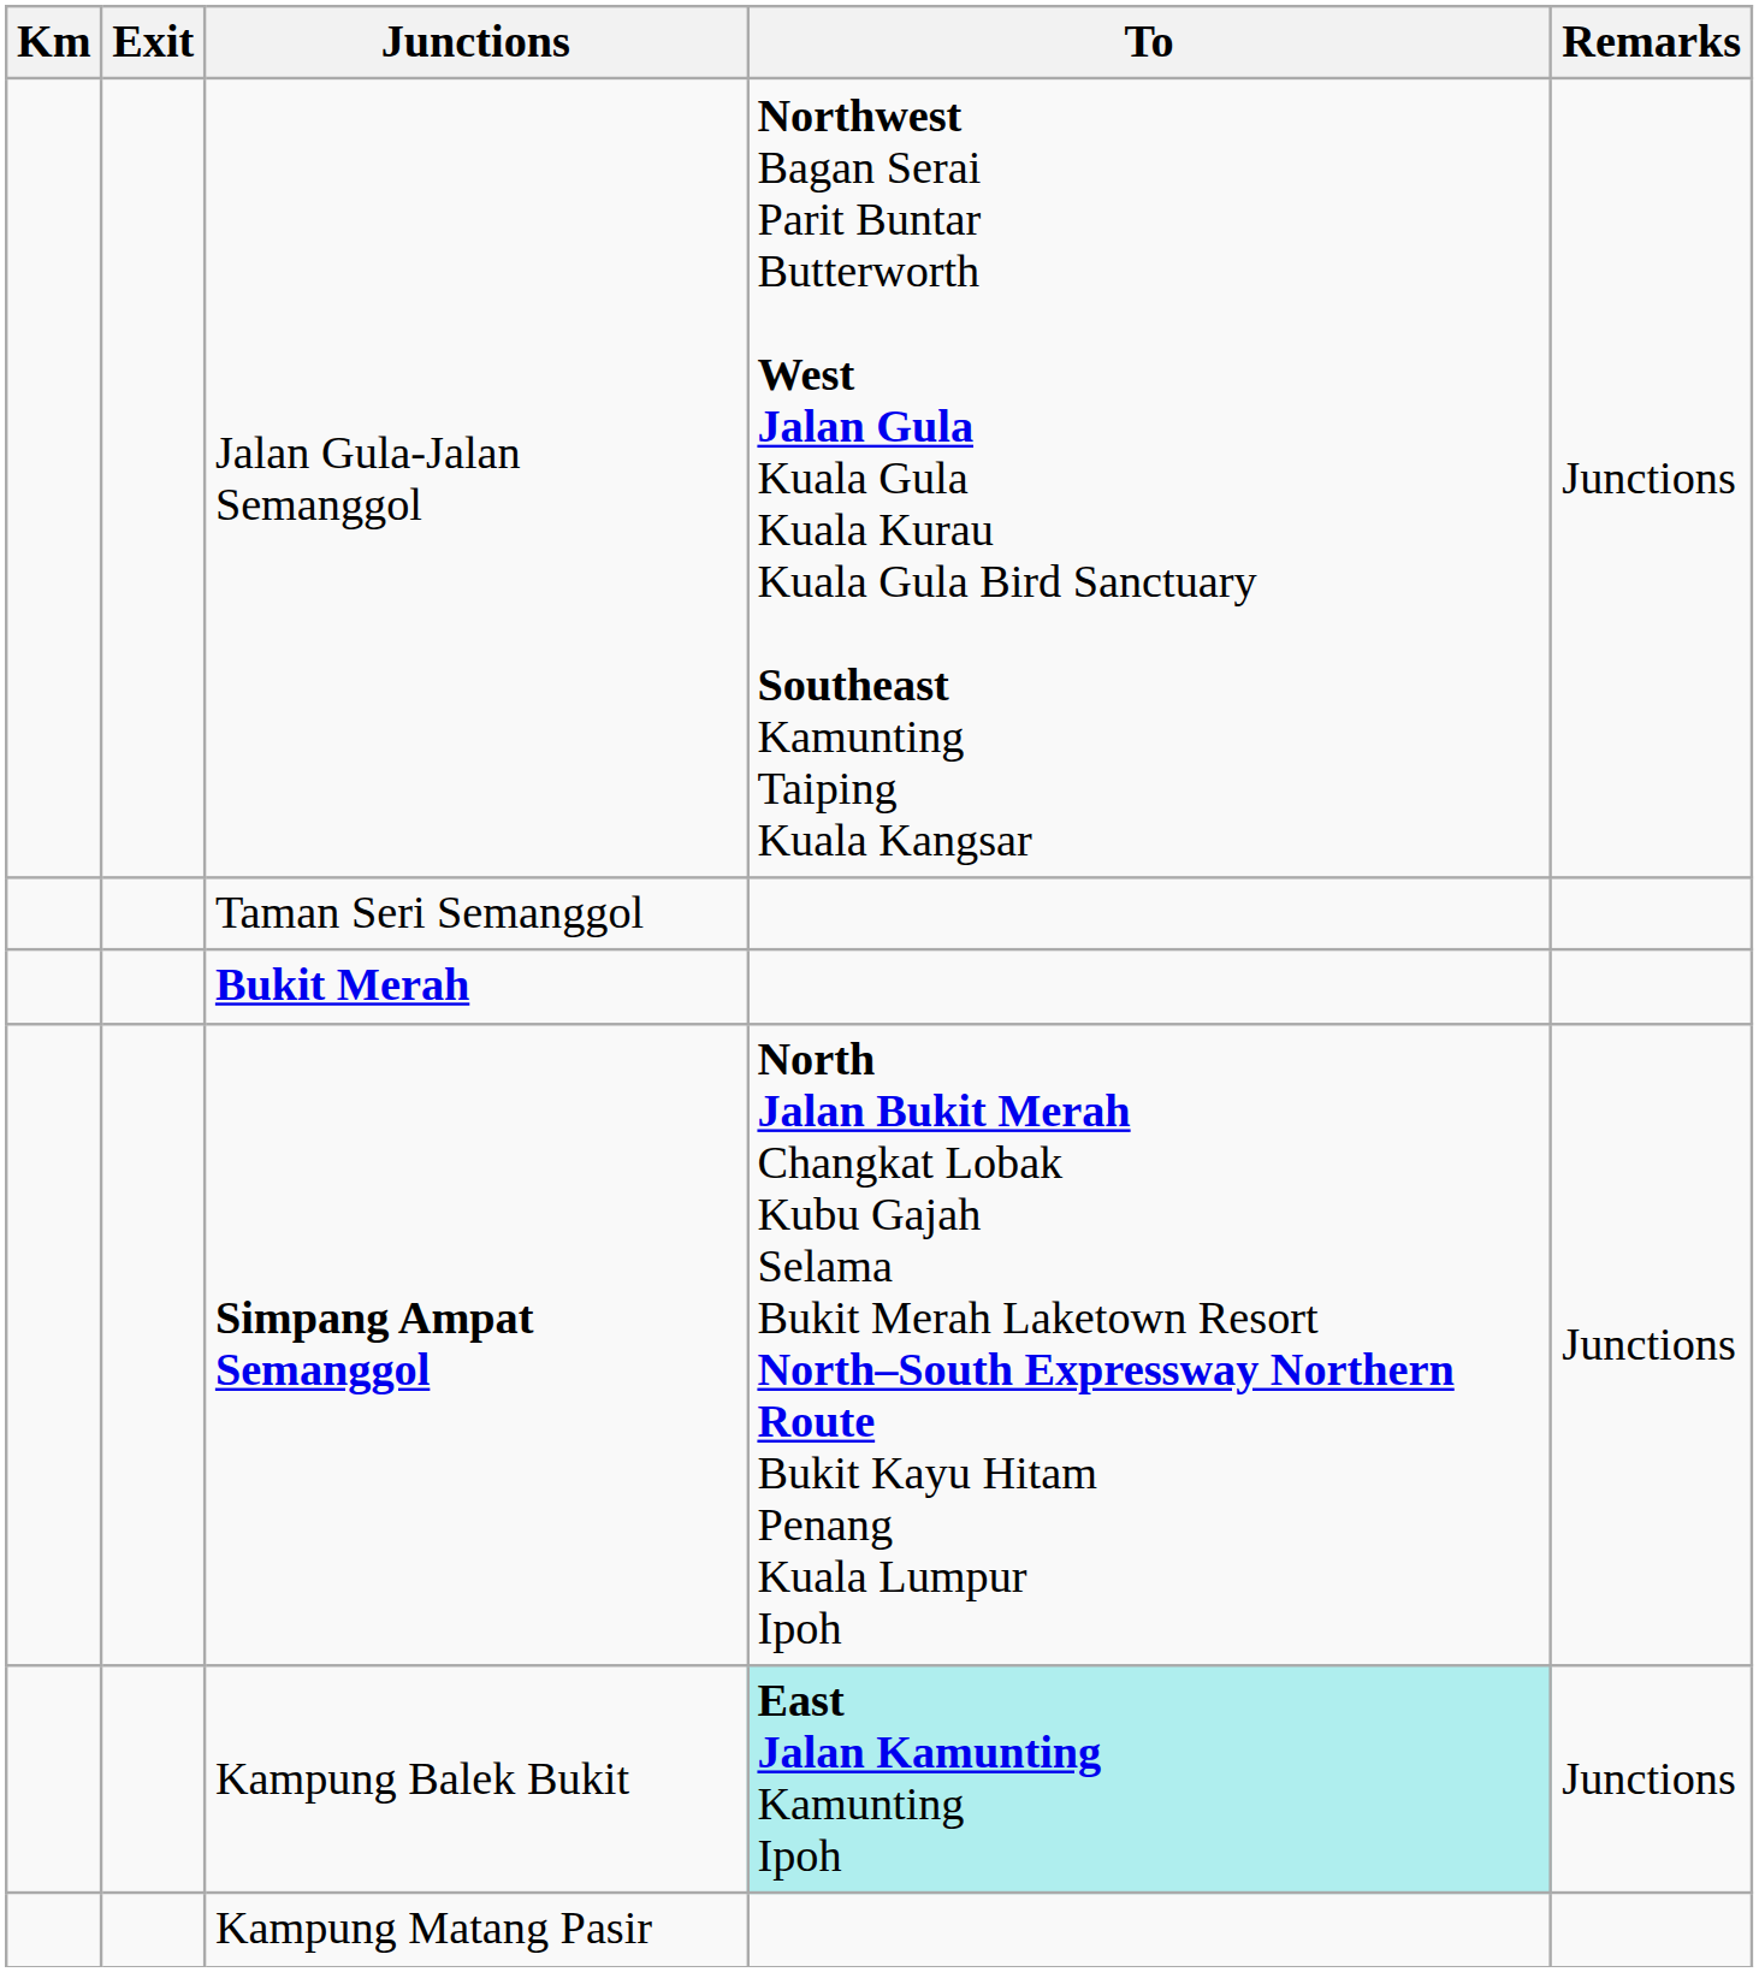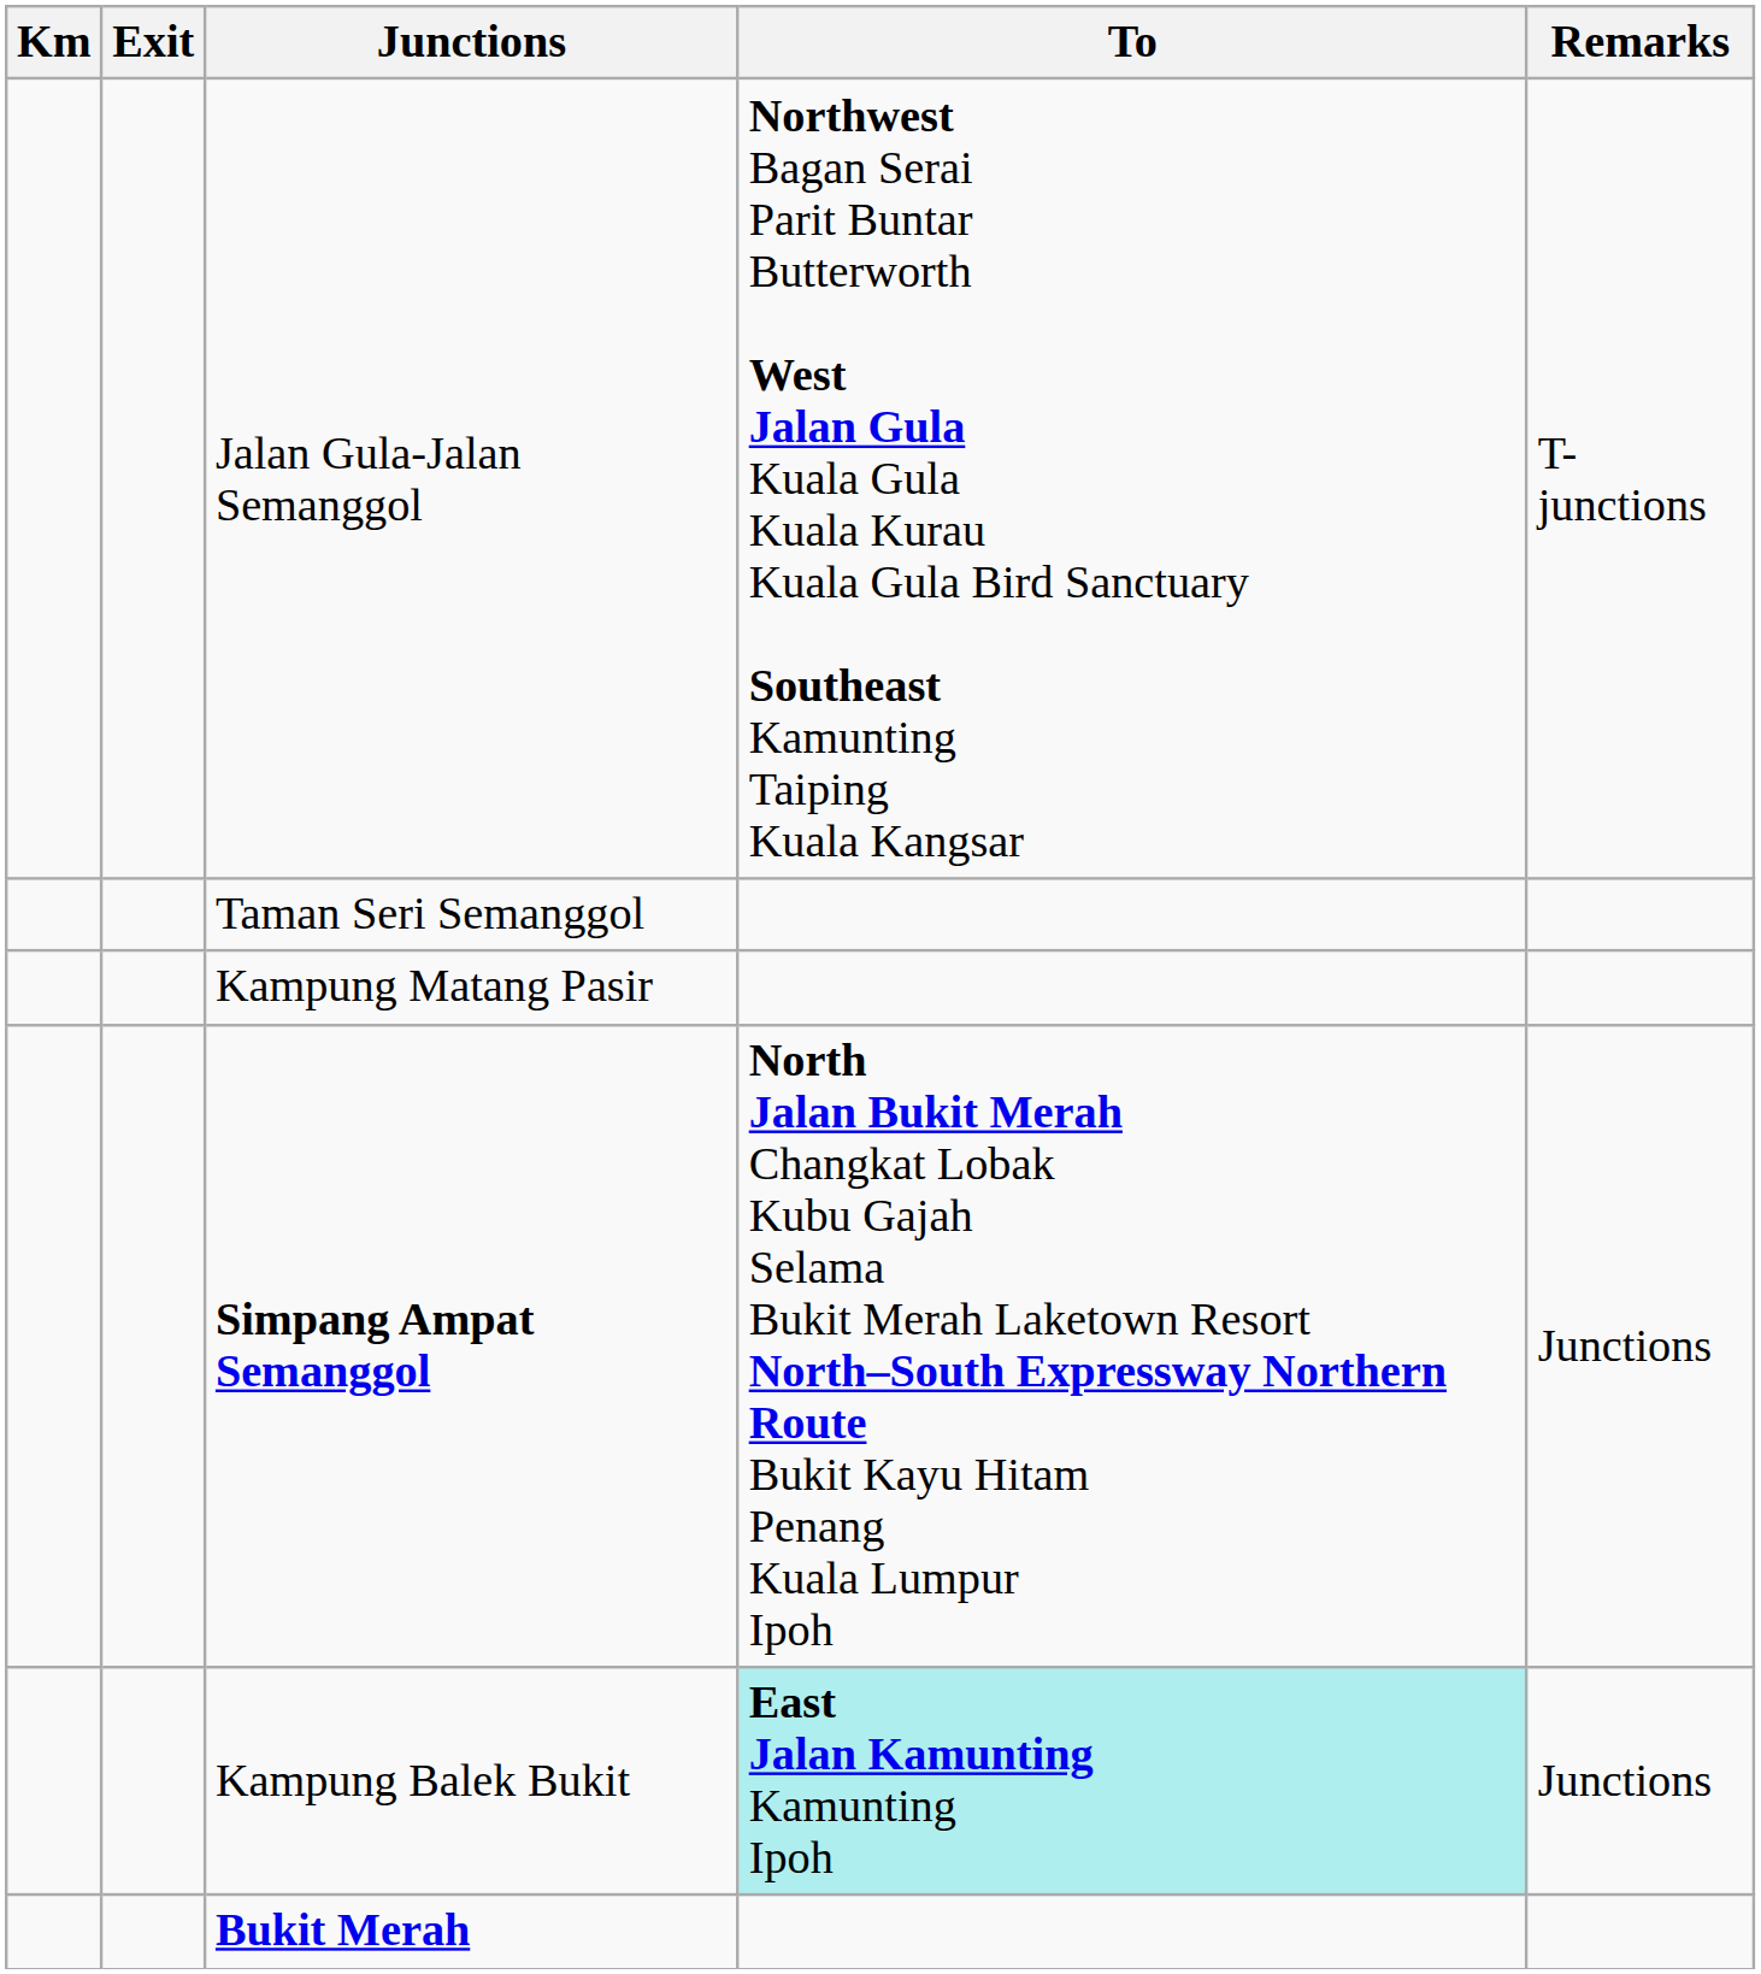Jalan Gula-Jalan Semanggol | Remarks: Junctions -> T-junctions
rows swapped: Kampung Matang Pasir <-> Bukit Merah
